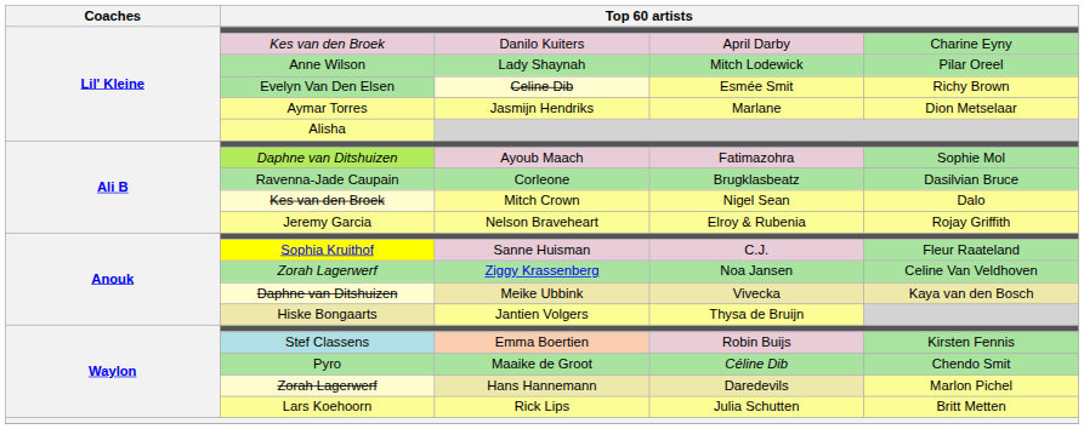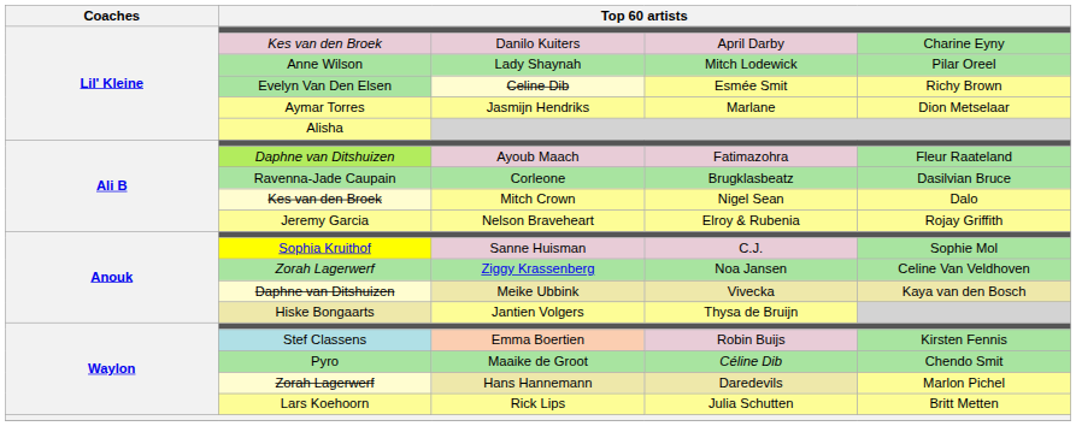Ayoub Maach | column 5: Sophie Mol -> Fleur Raateland
Sanne Huisman | column 5: Fleur Raateland -> Sophie Mol
